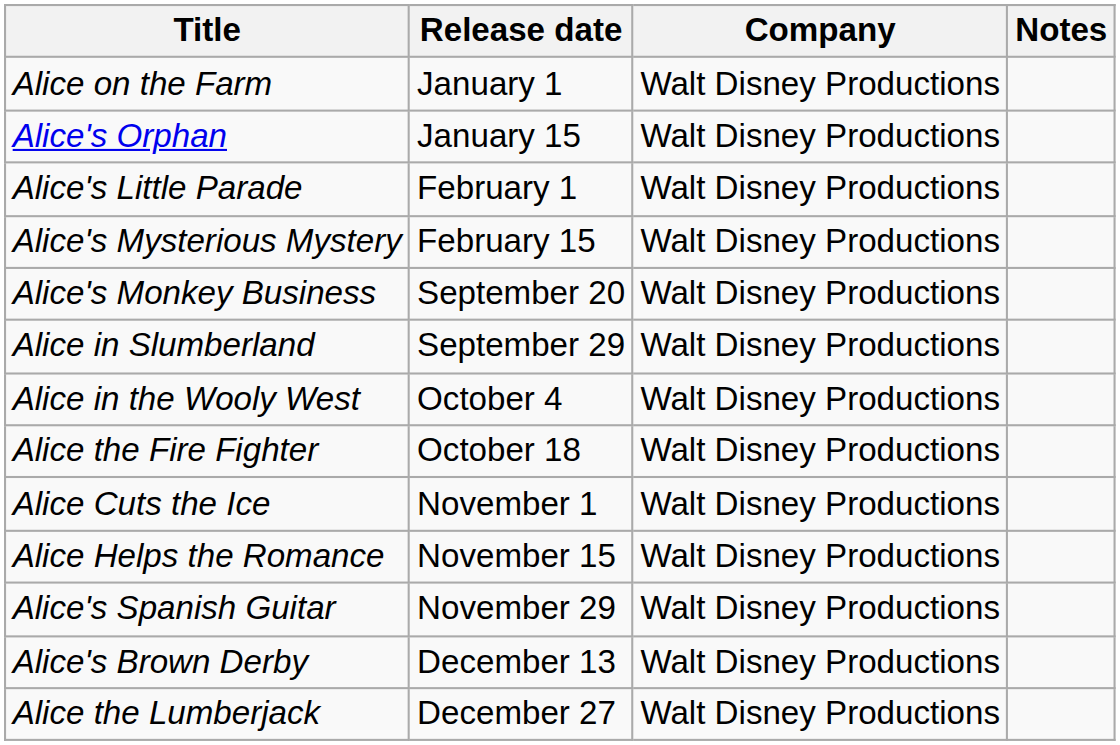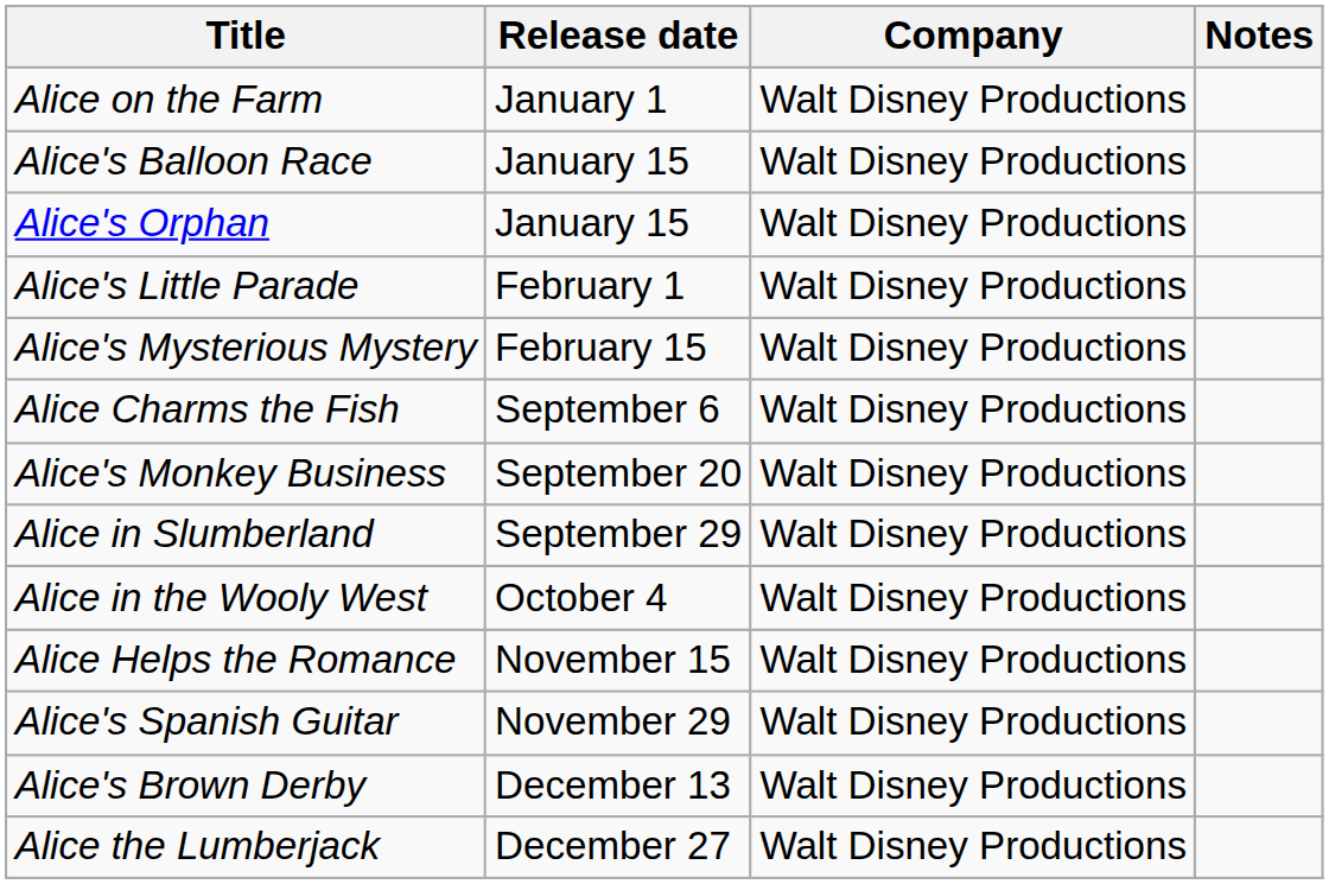+ row: Alice's Balloon Race | January 15 | Walt Disney Productions
+ row: Alice Charms the Fish | September 6 | Walt Disney Productions
- row: Alice the Fire Fighter | October 18 | Walt Disney Productions
- row: Alice Cuts the Ice | November 1 | Walt Disney Productions
